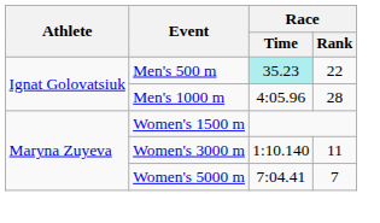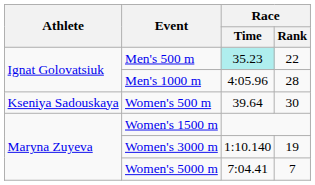+ row: Kseniya Sadouskaya | Women's 500 m | 39.64 | 30
Women's 3000 m | Race / Rank: 11 -> 19
